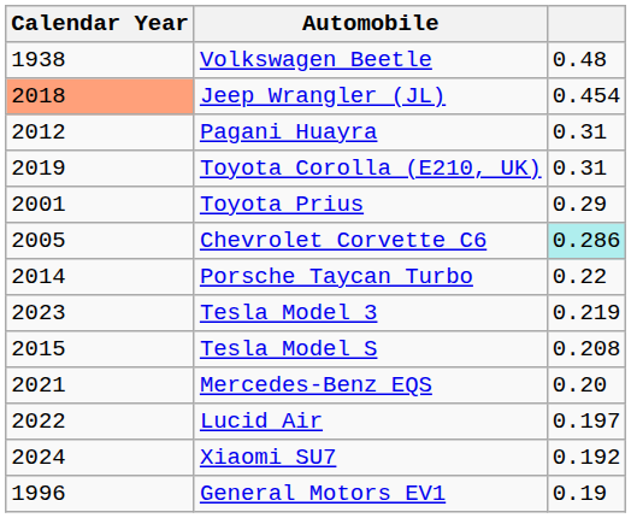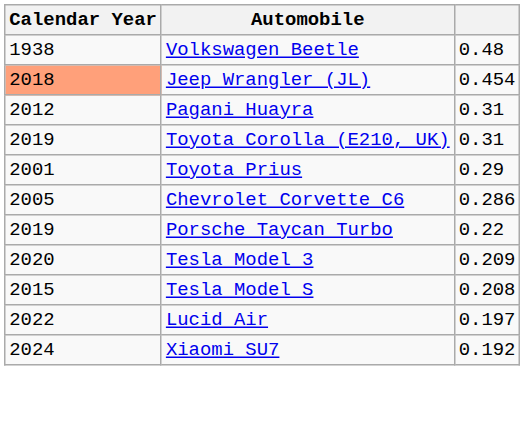Chevrolet Corvette C6 | column 3: paleturquoise background -> no background
Porsche Taycan Turbo | Calendar Year: 2014 -> 2019
Tesla Model 3 | Calendar Year: 2023 -> 2020
Tesla Model 3 | column 3: 0.219 -> 0.209
- row: 2021 | Mercedes-Benz EQS | 0.20
- row: 1996 | General Motors EV1 | 0.19
